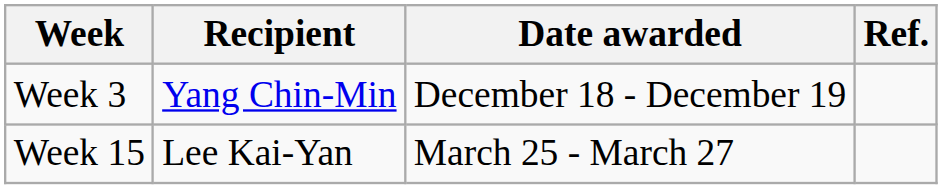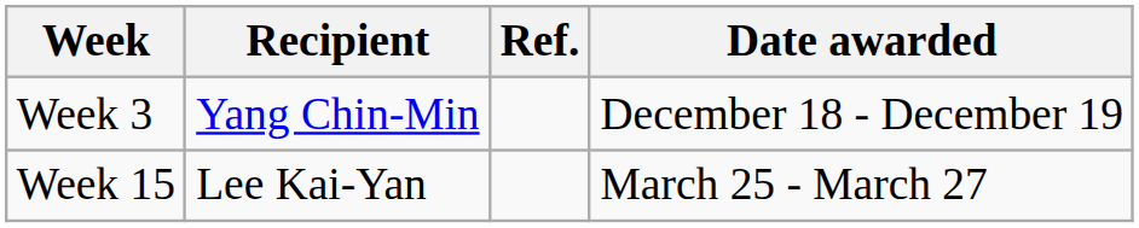columns swapped: Date awarded <-> Ref.
